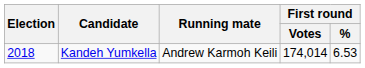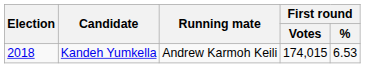Kandeh Yumkella | First round / Votes: 174,014 -> 174,015
